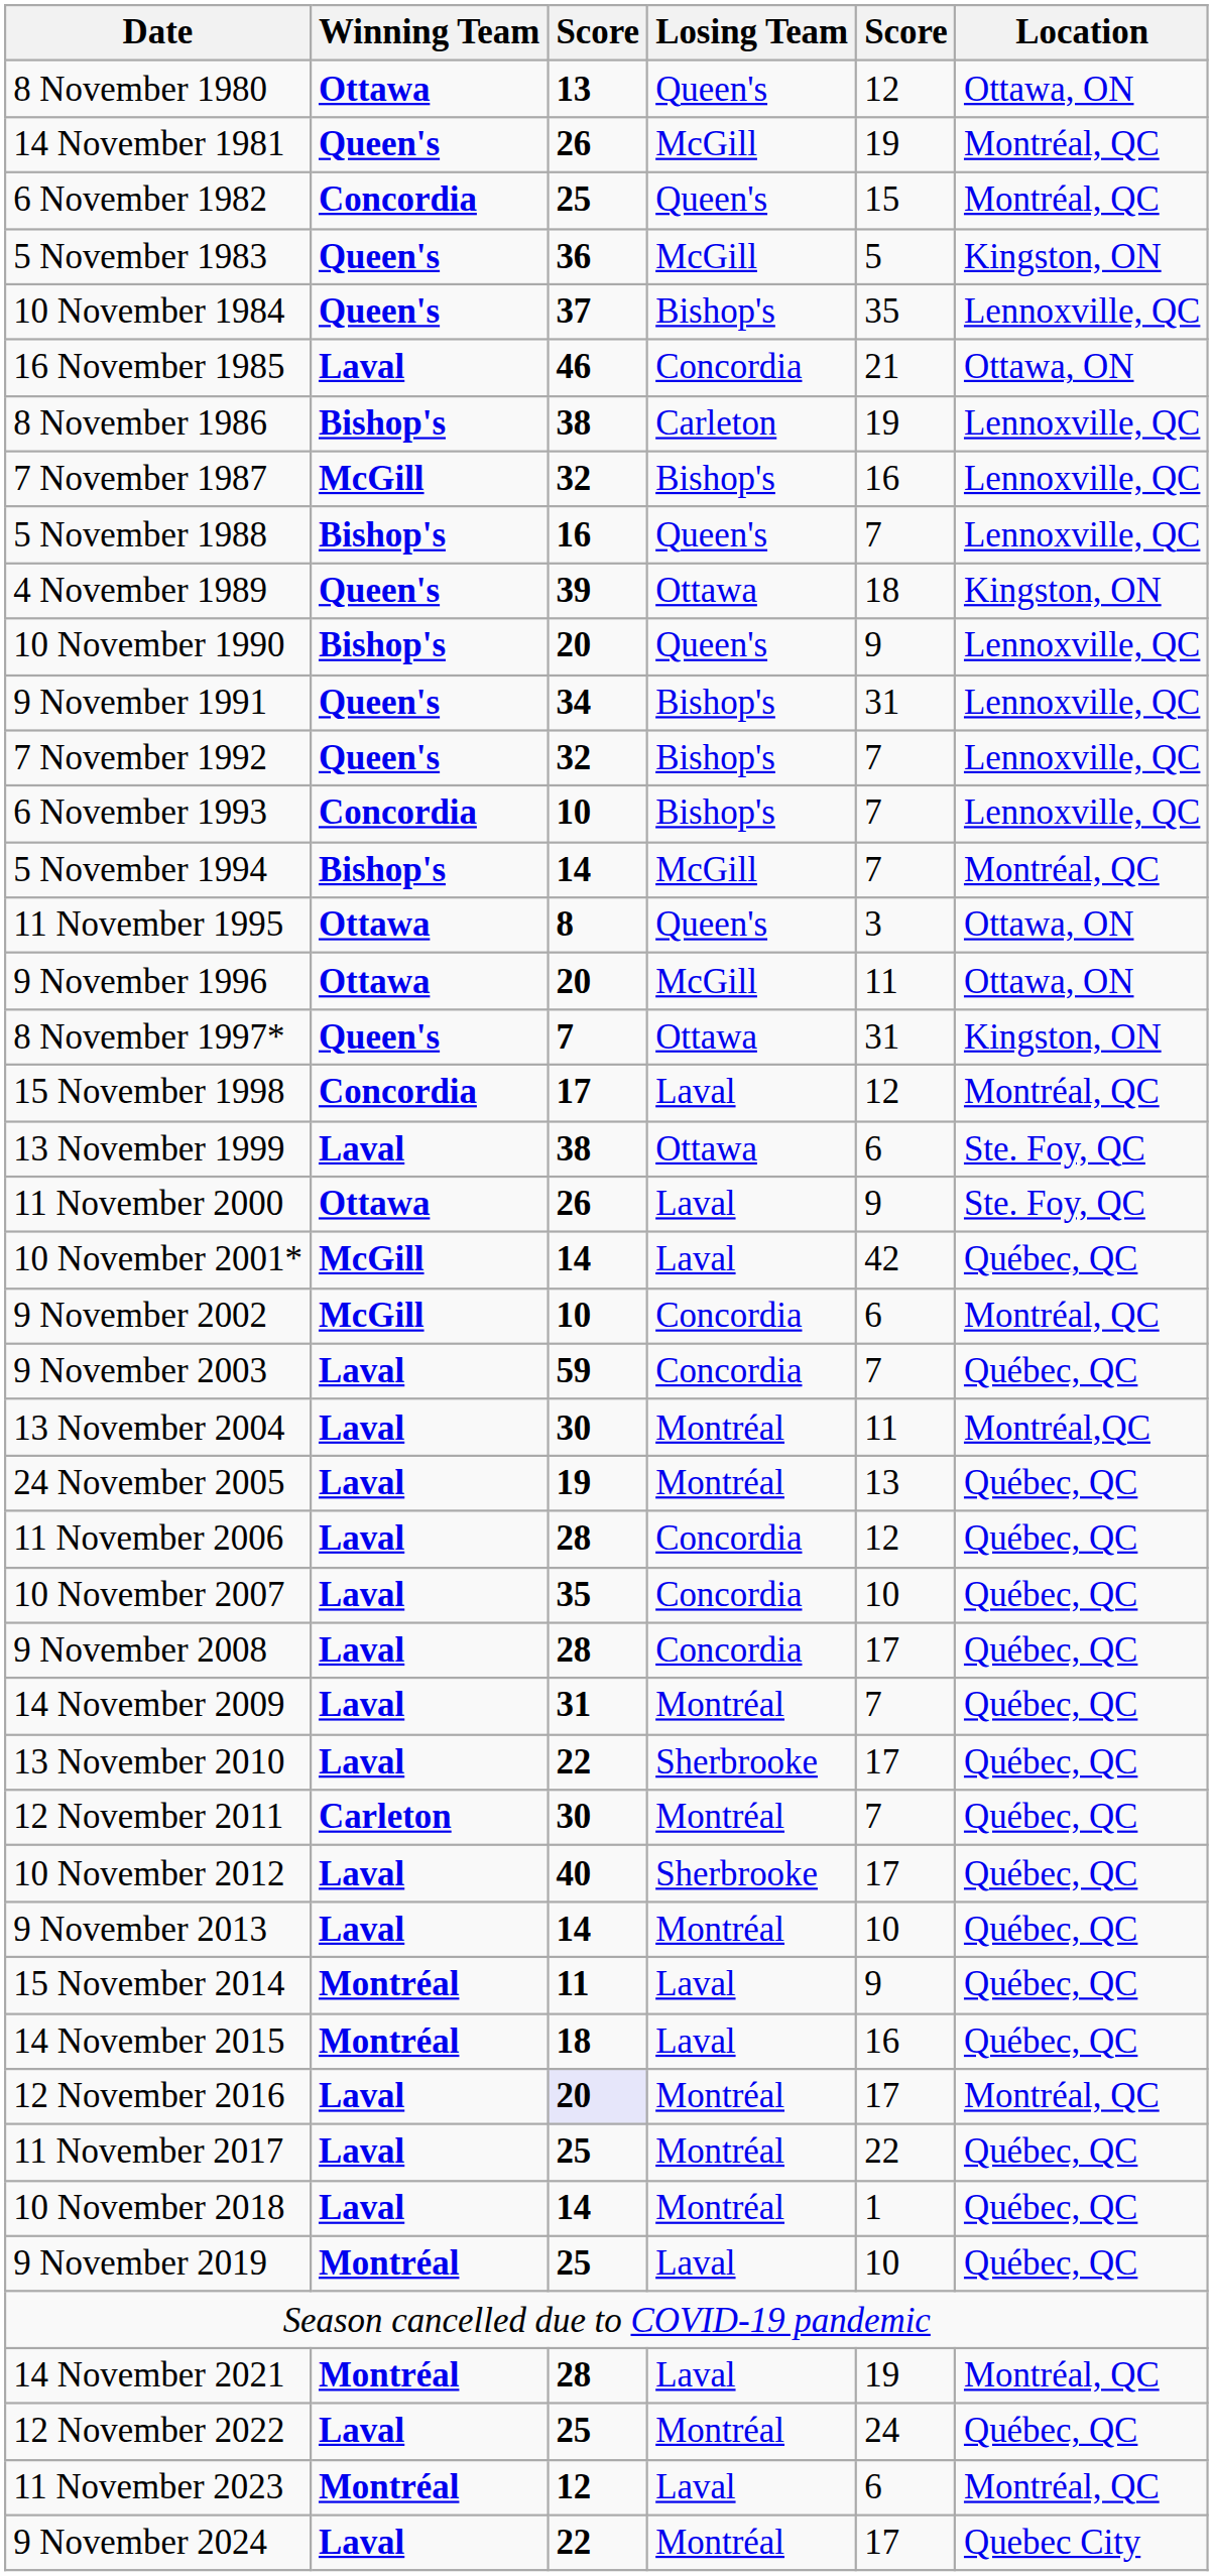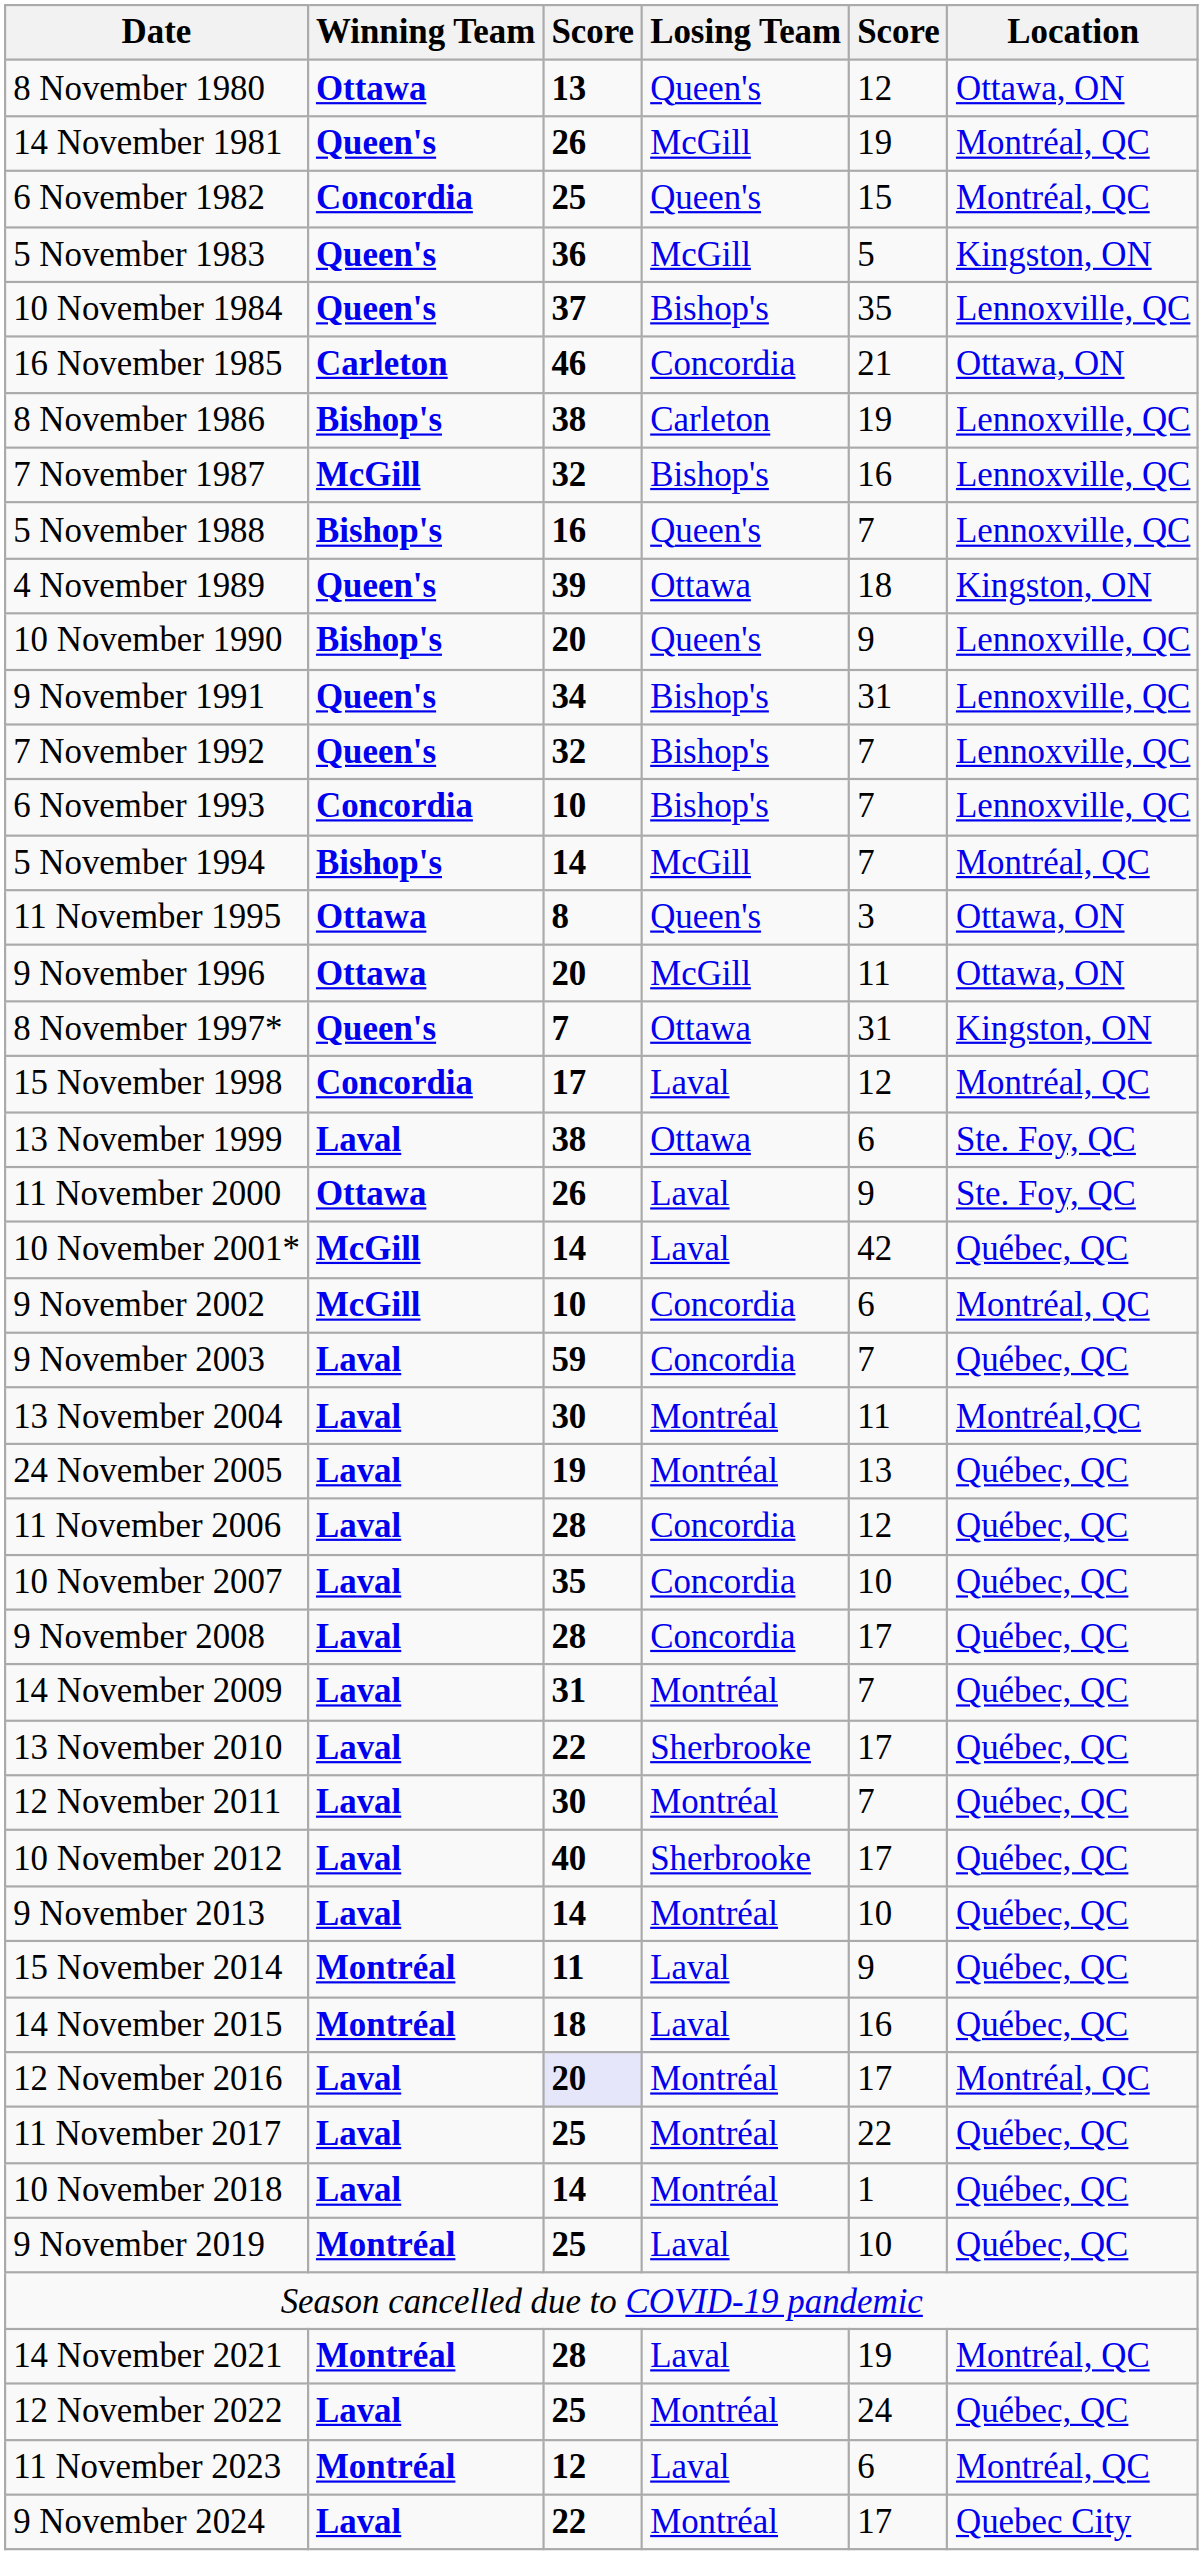16 November 1985 | Winning Team: Laval -> Carleton
12 November 2011 | Winning Team: Carleton -> Laval
